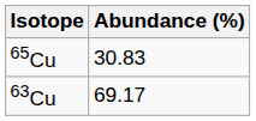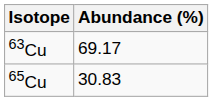rows swapped: 63Cu <-> 65Cu
